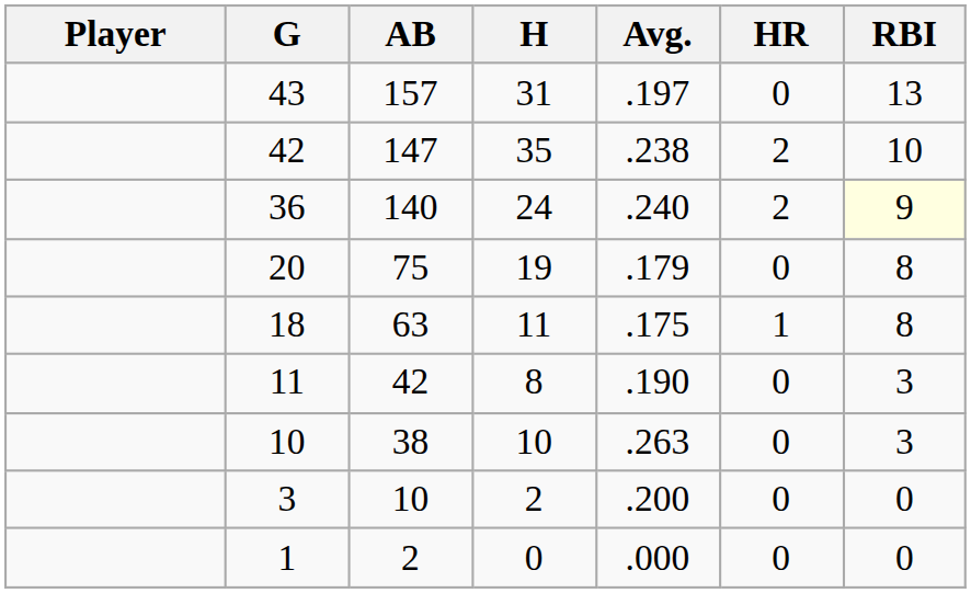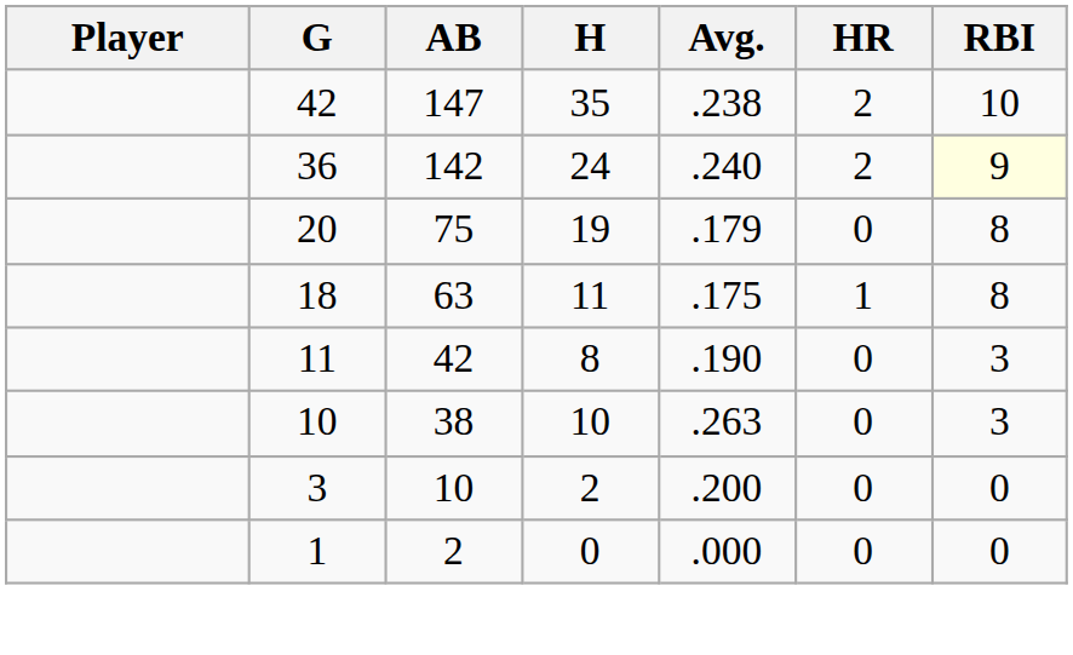- row: 43 | 157 | 31 | .197 | 0 | 13
36 | AB: 140 -> 142
